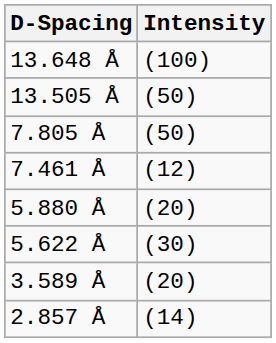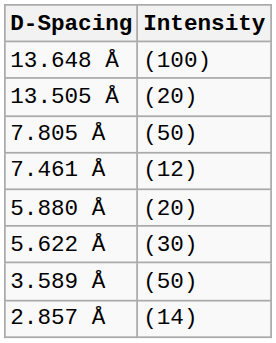13.505 Å | Intensity: (50) -> (20)
3.589 Å | Intensity: (20) -> (50)
